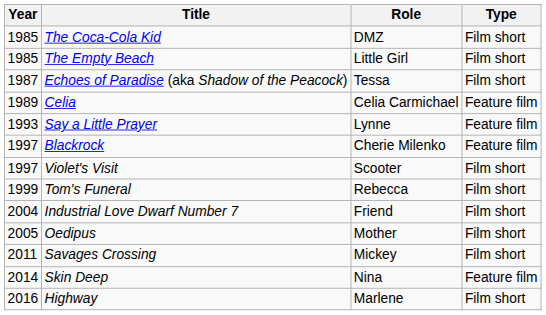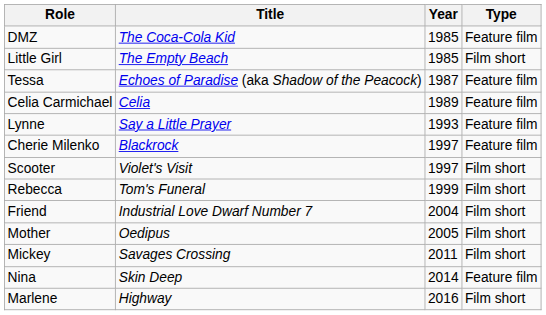columns swapped: Year <-> Role
The Coca-Cola Kid | Type: Film short -> Feature film
Echoes of Paradise (aka Shadow of the Peacock) | Type: Film short -> Feature film
